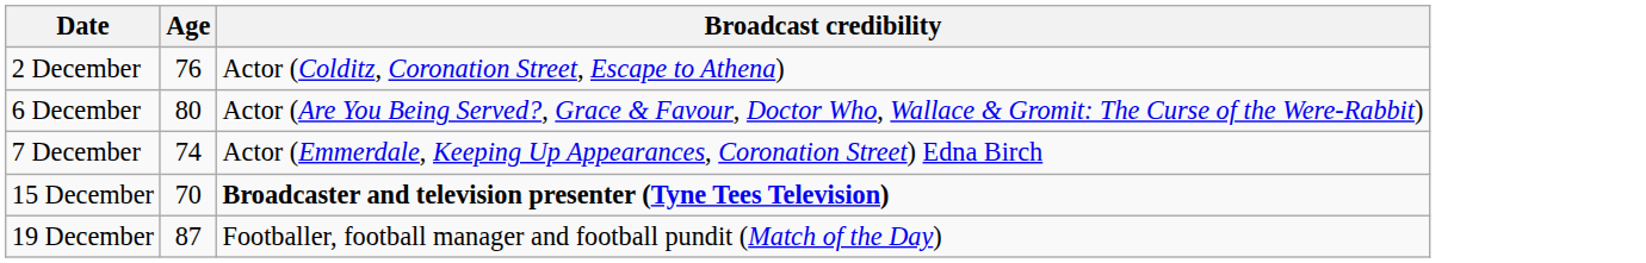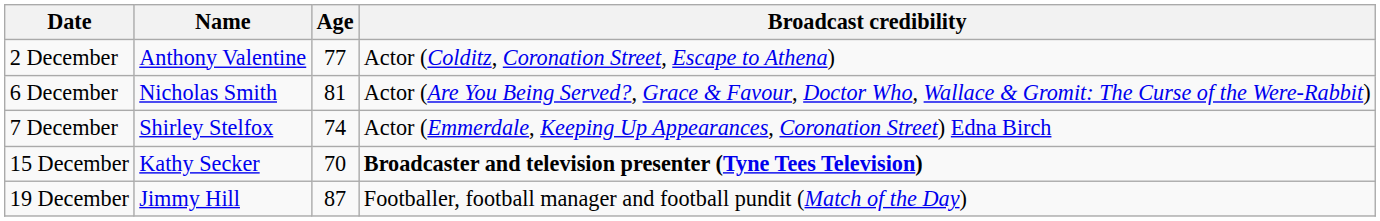+ column: Name | Anthony Valentine | Nicholas Smith | Shirley Stelfox | Kathy Secker | Jimmy Hill
2 December | Age: 76 -> 77
6 December | Age: 80 -> 81
